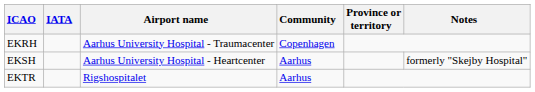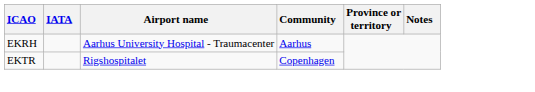EKRH | Community: Copenhagen -> Aarhus
- row: EKSH | Aarhus University Hospital - Heartcenter | Aarhus | formerly "Skejby Hospital"
EKTR | Community: Aarhus -> Copenhagen
